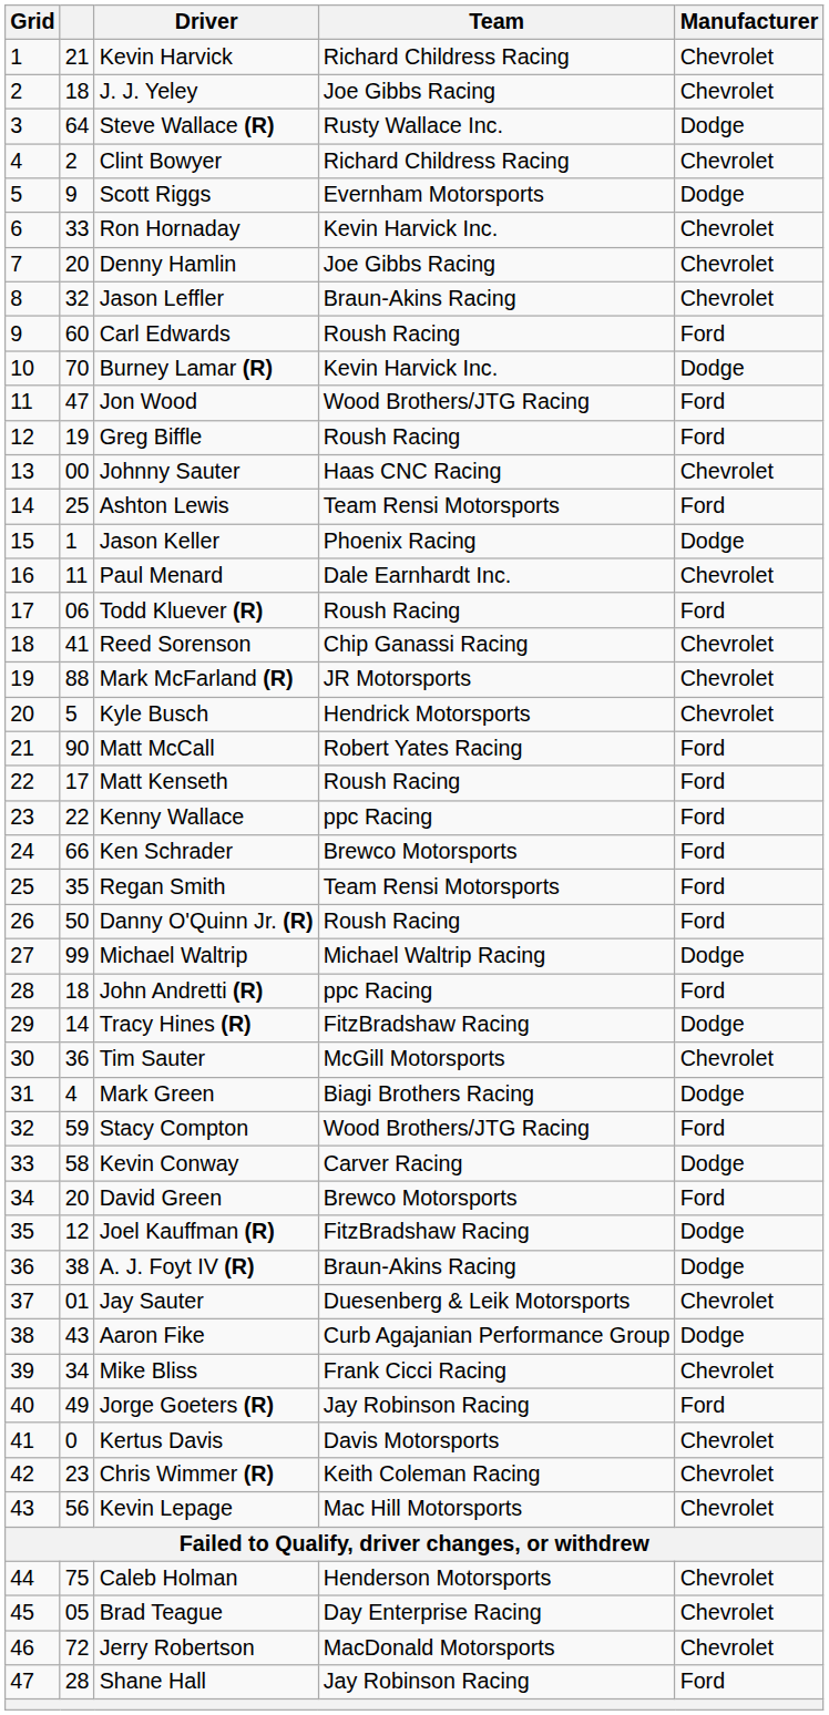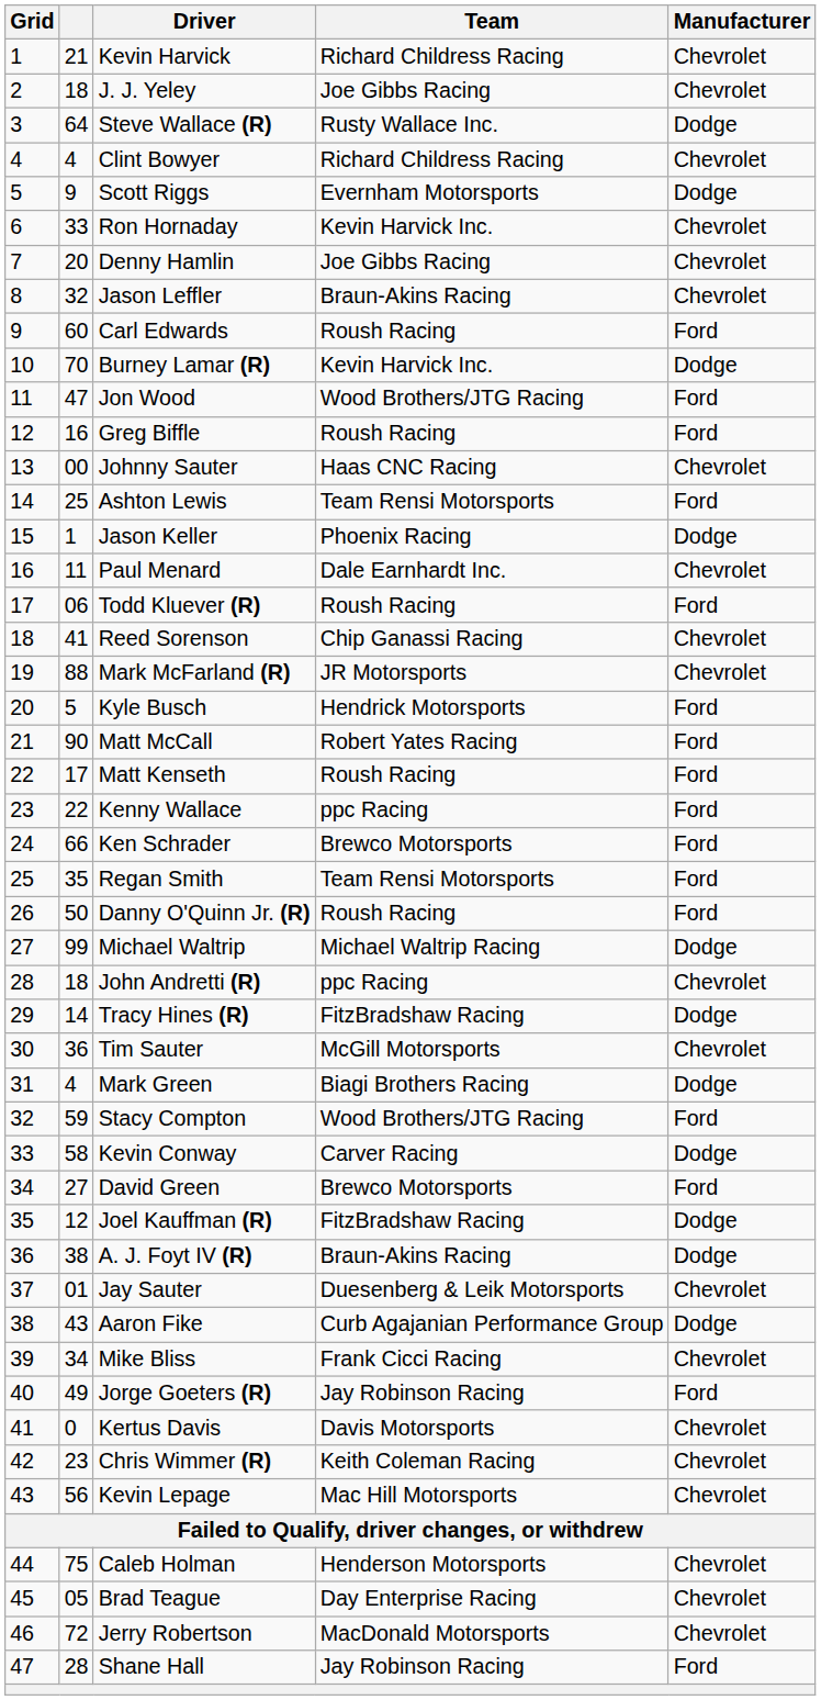Clint Bowyer | column 2: 2 -> 4
Greg Biffle | column 2: 19 -> 16
Kyle Busch | Manufacturer: Chevrolet -> Ford
John Andretti (R) | Manufacturer: Ford -> Chevrolet
David Green | column 2: 20 -> 27
